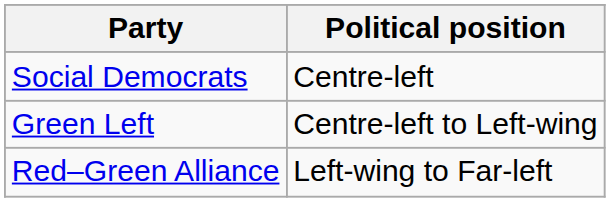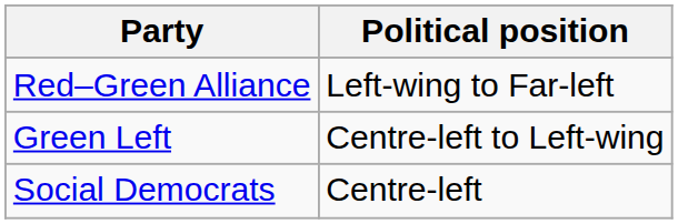rows swapped: Social Democrats <-> Red–Green Alliance
